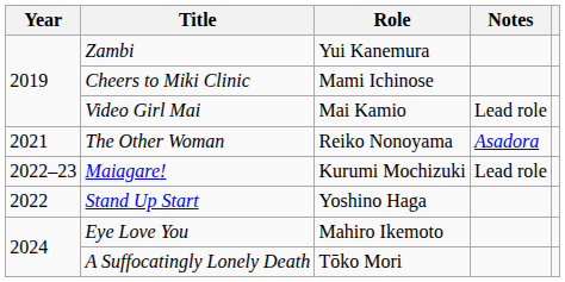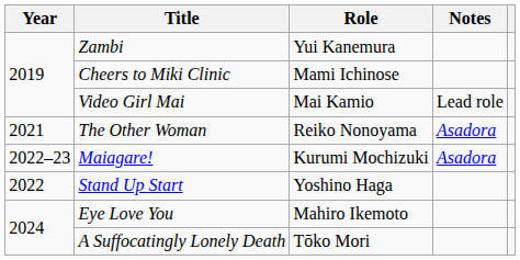Maiagare! | Notes: Lead role -> Asadora
